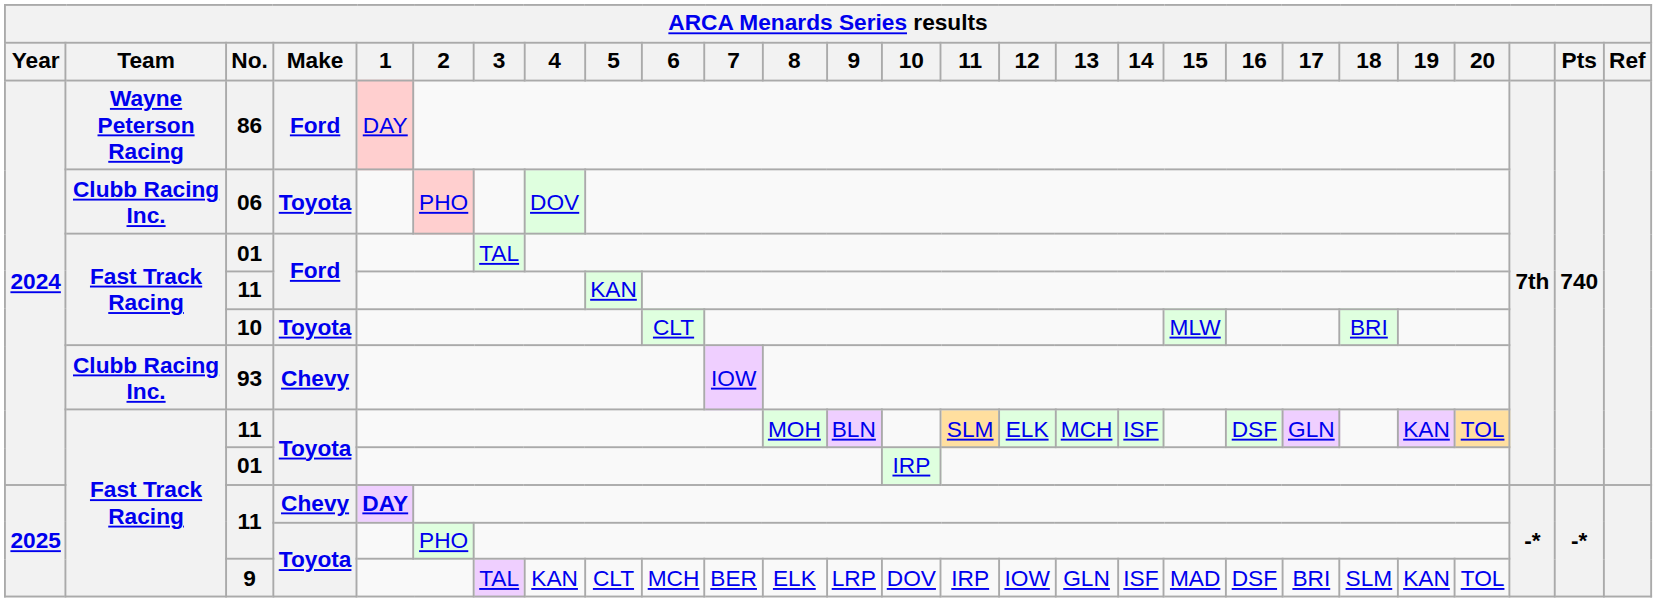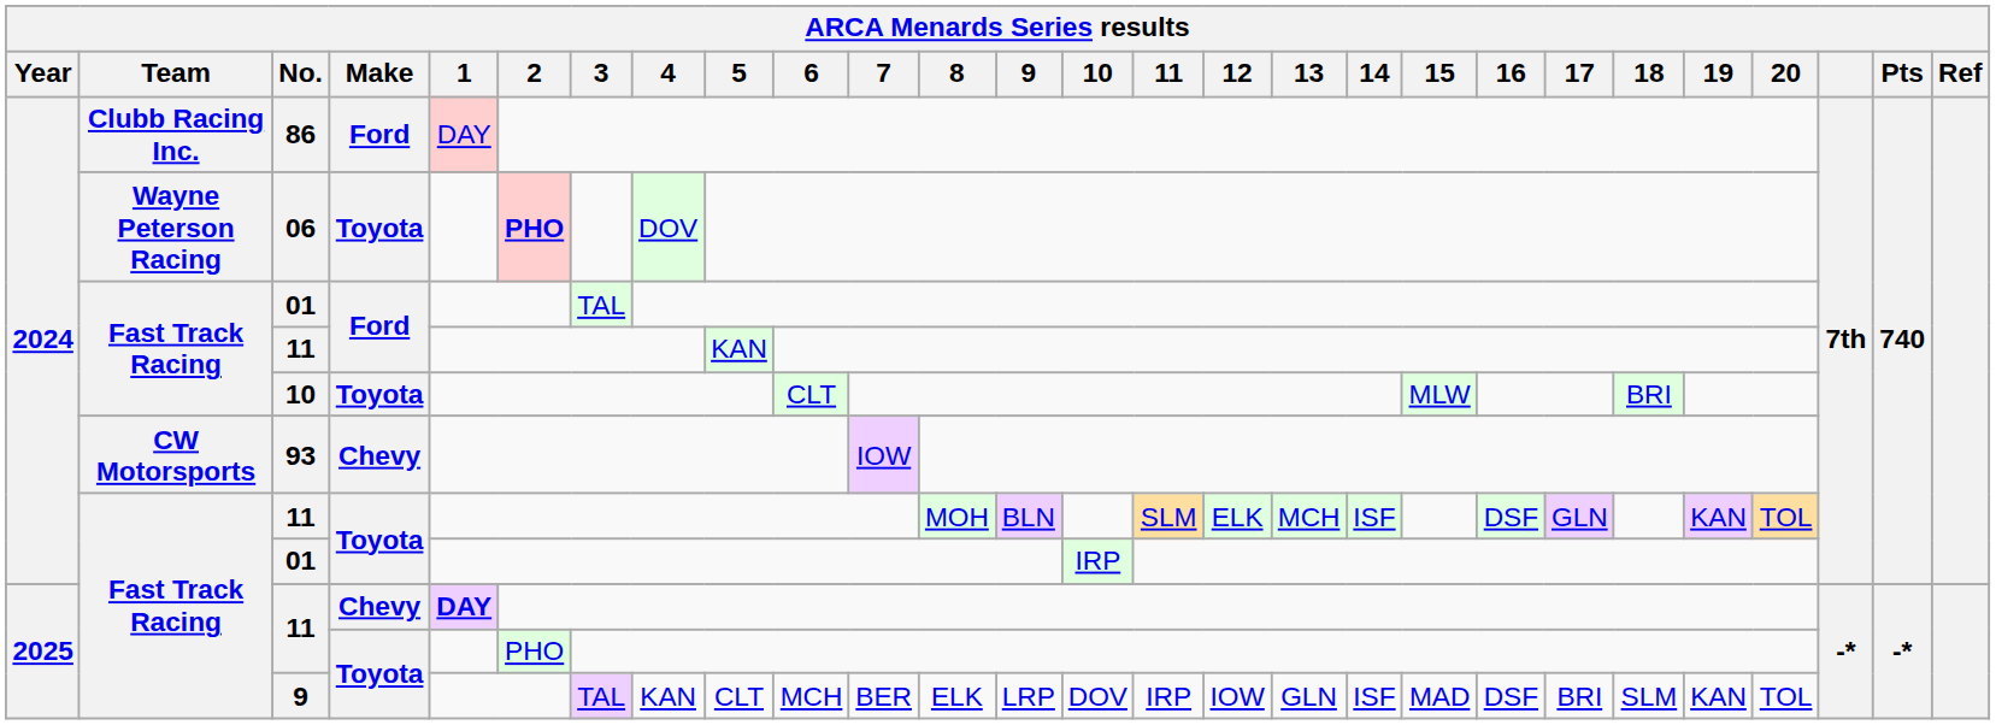86 | Team: Wayne Peterson Racing -> Clubb Racing Inc.
06 | Team: Clubb Racing Inc. -> Wayne Peterson Racing
06 | 2: normal -> bold
93 | Team: Clubb Racing Inc. -> CW Motorsports
